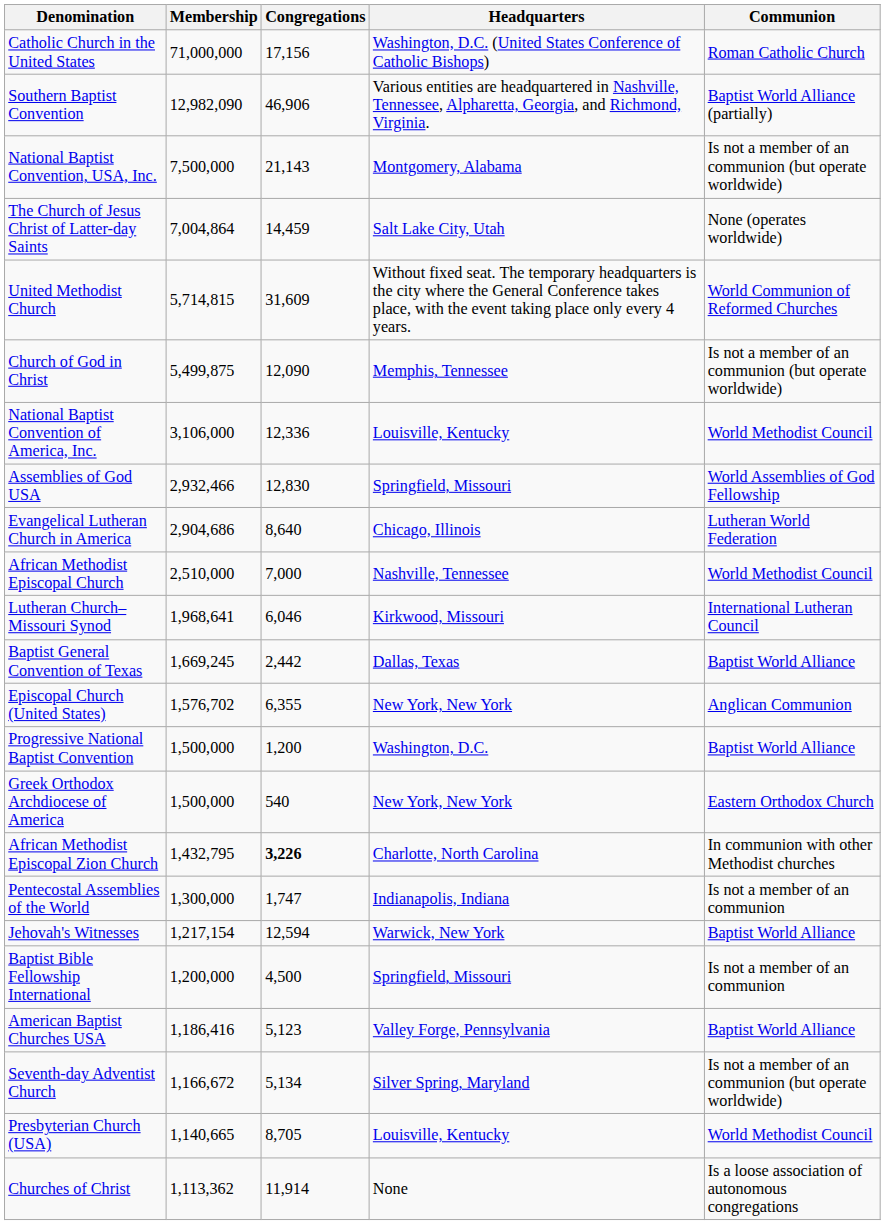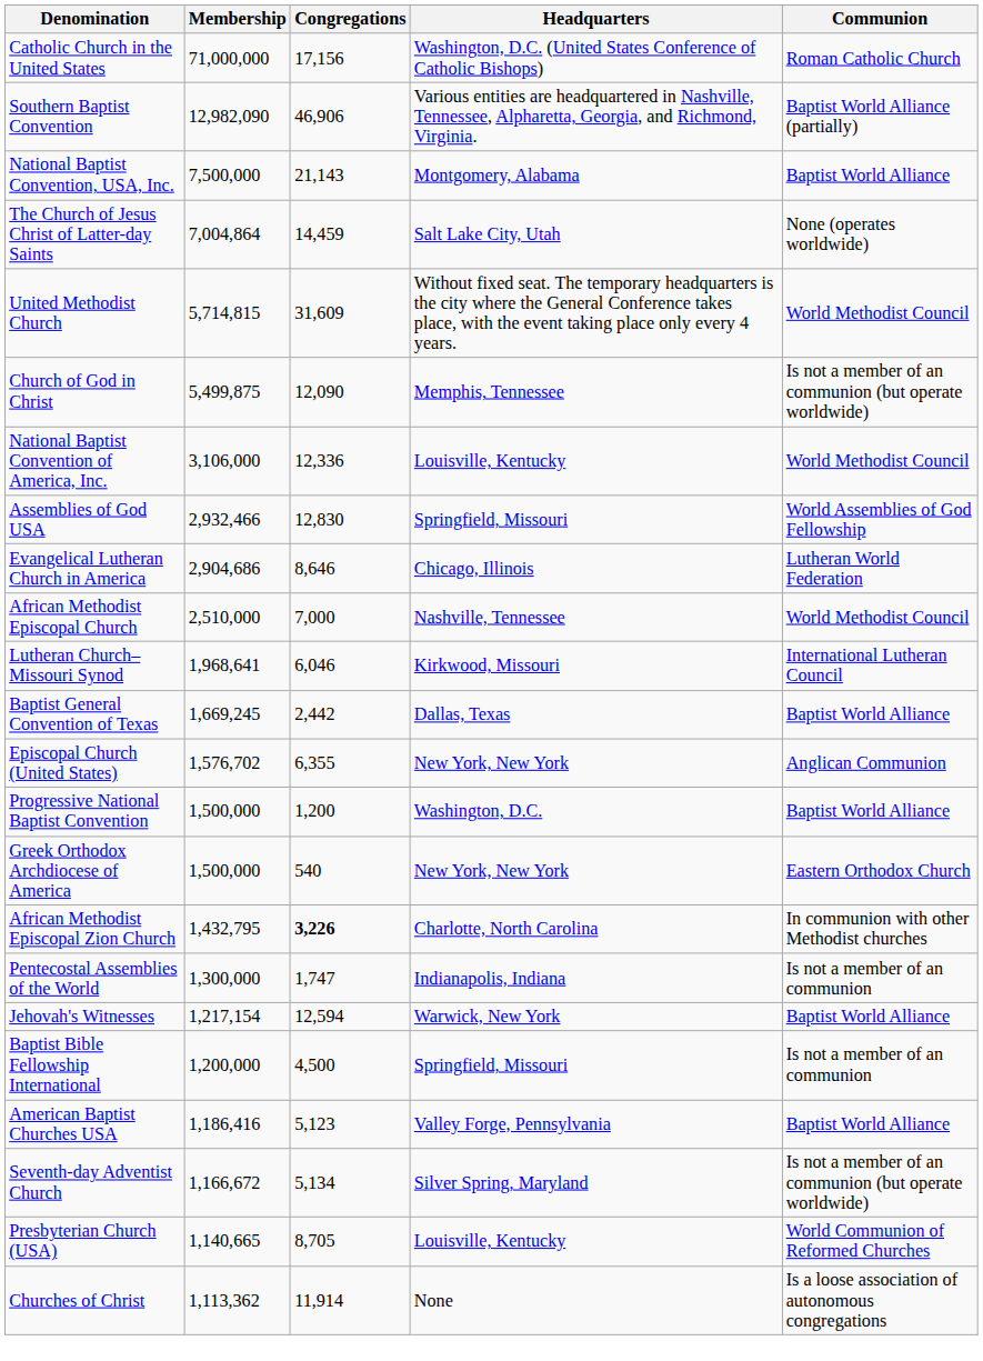National Baptist Convention, USA, Inc. | Communion: Is not a member of an communion (but operate worldwide) -> Baptist World Alliance
United Methodist Church | Communion: World Communion of Reformed Churches -> World Methodist Council
Evangelical Lutheran Church in America | Congregations: 8,640 -> 8,646
Presbyterian Church (USA) | Communion: World Methodist Council -> World Communion of Reformed Churches
